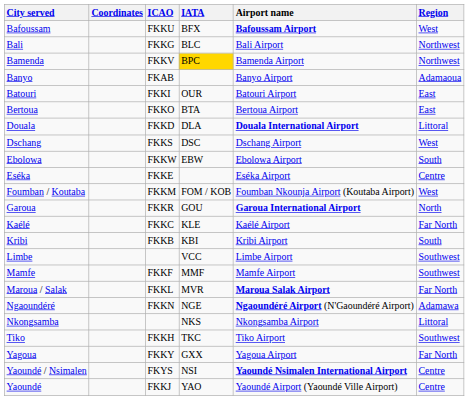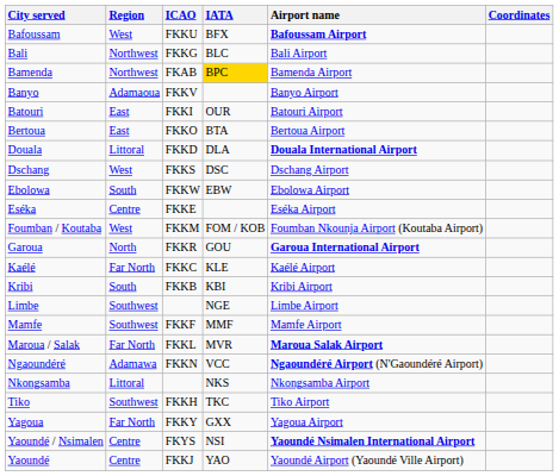columns swapped: Region <-> Coordinates
Bamenda | ICAO: FKKV -> FKAB
Banyo | ICAO: FKAB -> FKKV
Limbe | IATA: VCC -> NGE
Ngaoundéré | IATA: NGE -> VCC
